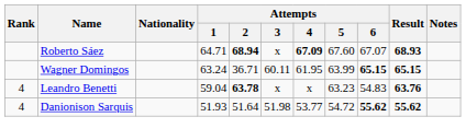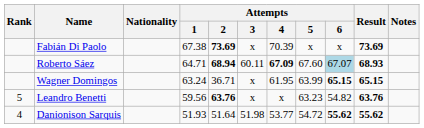+ row: Fabián Di Paolo | 67.38 | 73.69 | x | 70.39 | x | x | 73.69
Roberto Sáez | Attempts / 3: x -> 60.11
Roberto Sáez | Attempts / 6: no background -> lightblue background
Wagner Domingos | Attempts / 3: 60.11 -> x
Leandro Benetti | Rank: 4 -> 5
Leandro Benetti | Attempts / 1: 59.04 -> 59.56
Leandro Benetti | Attempts / 2: 63.78 -> 63.76
Leandro Benetti | Attempts / 6: 54.83 -> 54.82
